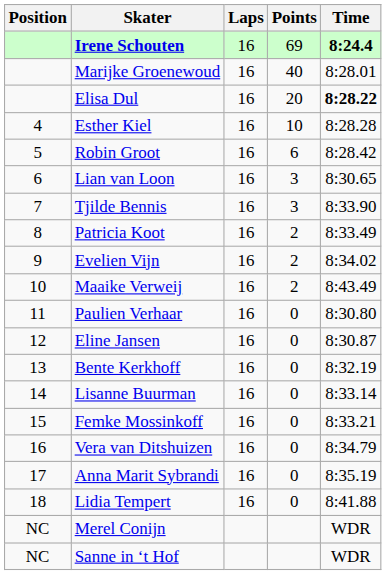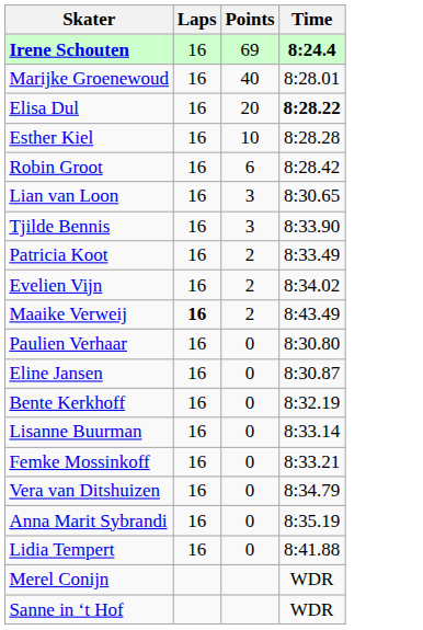- column: Position | 4 | 5 | 6 | 7 | 8 | 9 | 10 | 11 | 12 | 13 | 14 | 15 | 16 | 17 | 18 | NC | NC
Maaike Verweij | Laps: normal -> bold
